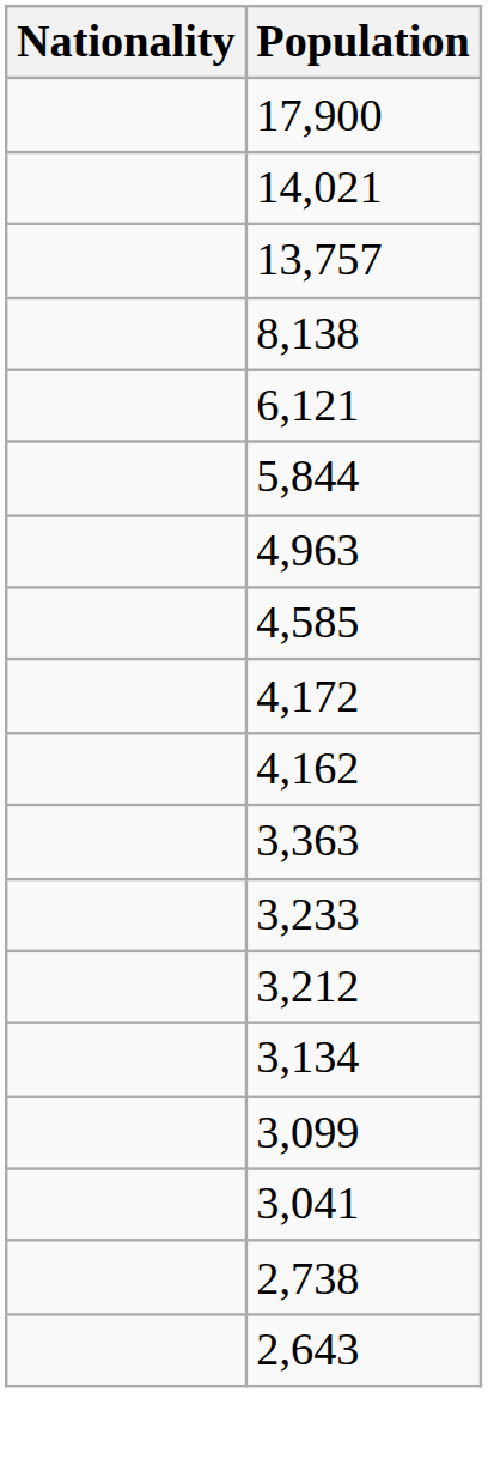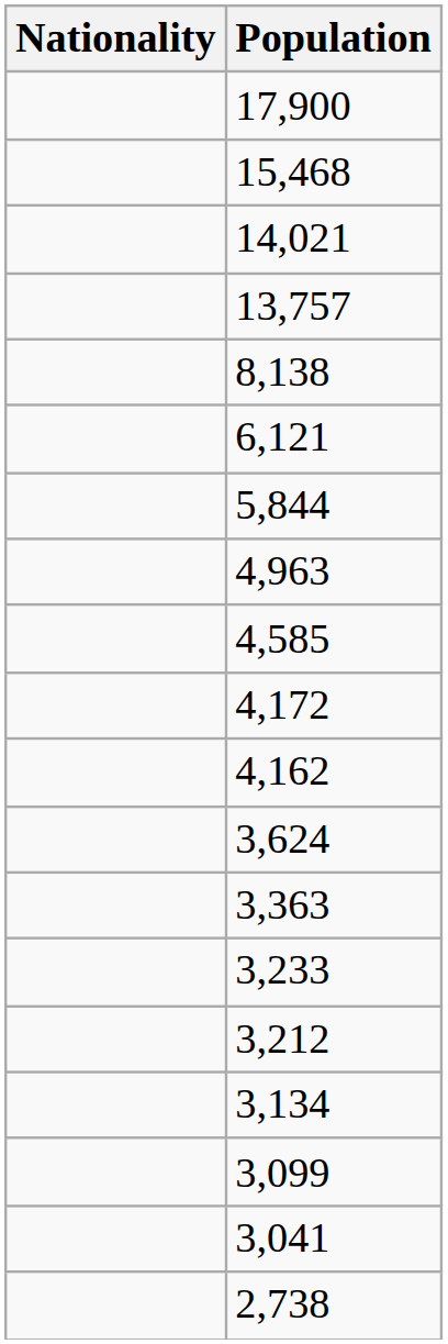+ row: 15,468
+ row: 3,624
- row: 2,643
